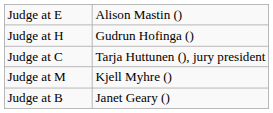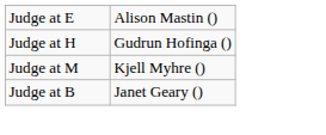- row: Judge at C | Tarja Huttunen (), jury president
